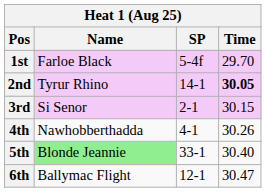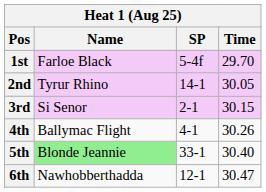2nd | Time: bold -> normal
4th | Name: Nawhobberthadda -> Ballymac Flight
6th | Name: Ballymac Flight -> Nawhobberthadda
